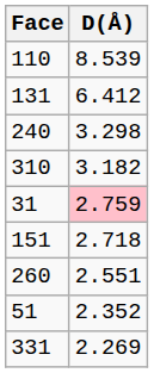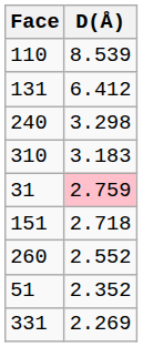310 | D(Å): 3.182 -> 3.183
260 | D(Å): 2.551 -> 2.552
